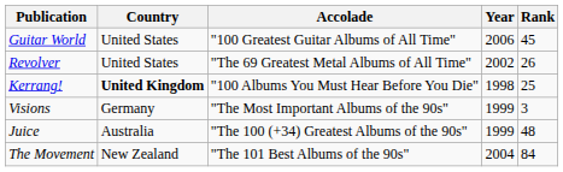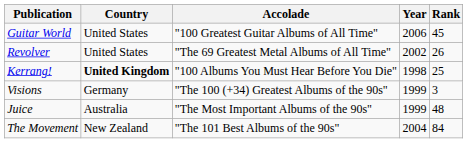Visions | Accolade: "The Most Important Albums of the 90s" -> "The 100 (+34) Greatest Albums of the 90s"
Juice | Accolade: "The 100 (+34) Greatest Albums of the 90s" -> "The Most Important Albums of the 90s"
